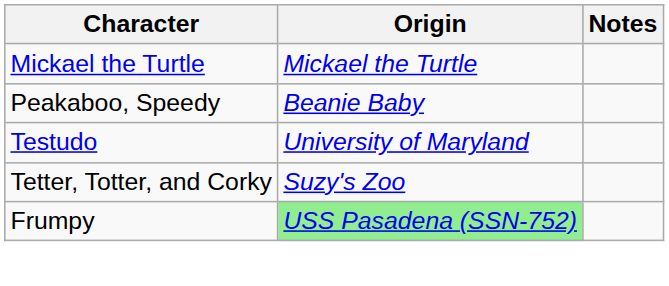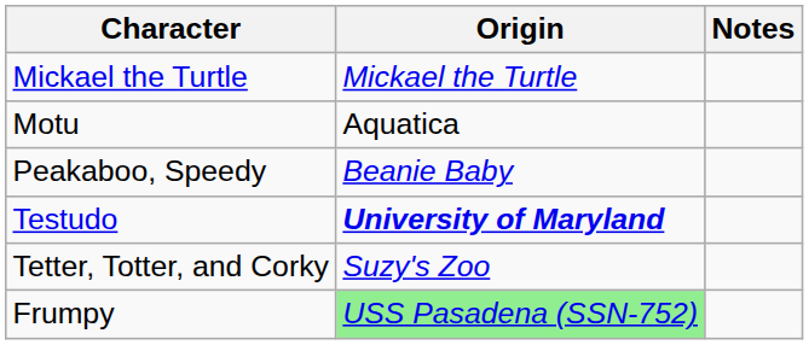+ row: Motu | Aquatica
Testudo | Origin: normal -> bold
